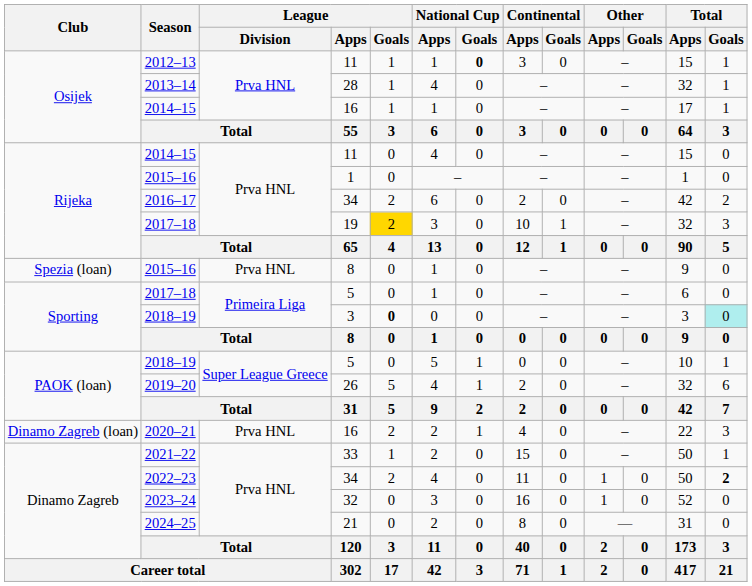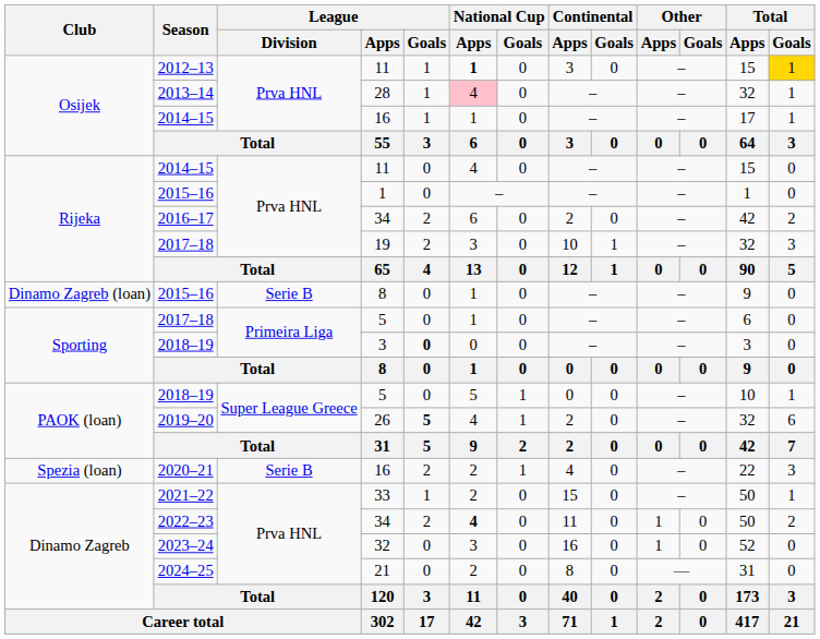2012–13 | National Cup / Apps: normal -> bold
2012–13 | National Cup / Goals: bold -> normal
2012–13 | Total / Goals: no background -> gold background
2013–14 | National Cup / Apps: no background -> pink background
2017–18 / 19 | League / Goals: gold background -> no background
2015–16 / 8 | Club: Spezia (loan) -> Dinamo Zagreb (loan)
2015–16 / 8 | League / Division: Prva HNL -> Serie B
2018–19 / 3 | Total / Goals: paleturquoise background -> no background
2019–20 | League / Goals: normal -> bold
2020–21 | Club: Dinamo Zagreb (loan) -> Spezia (loan)
2020–21 | League / Division: Prva HNL -> Serie B
2022–23 | National Cup / Apps: normal -> bold
2022–23 | Total / Goals: bold -> normal
